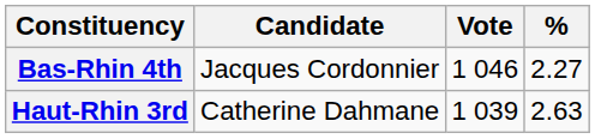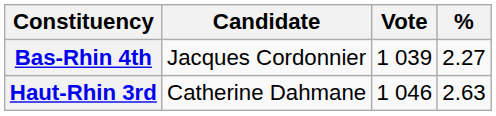Bas-Rhin 4th | Vote: 1 046 -> 1 039
Haut-Rhin 3rd | Vote: 1 039 -> 1 046
